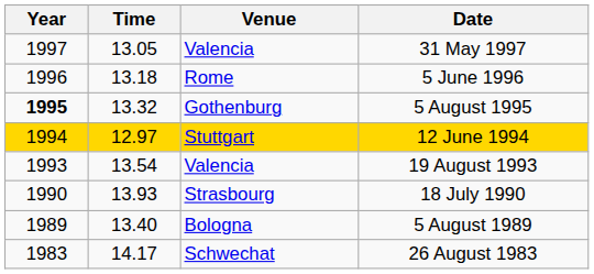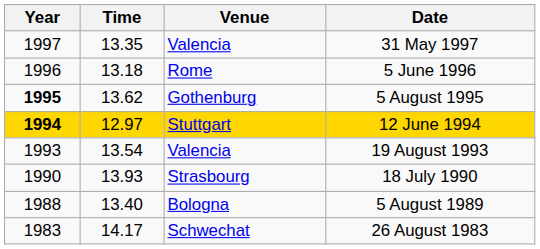31 May 1997 | Time: 13.05 -> 13.35
5 August 1995 | Time: 13.32 -> 13.62
12 June 1994 | Year: normal -> bold
5 August 1989 | Year: 1989 -> 1988
